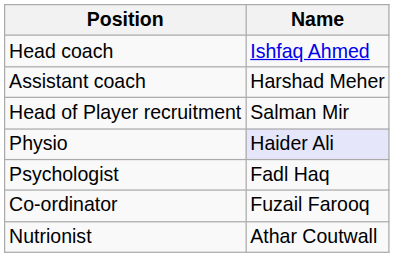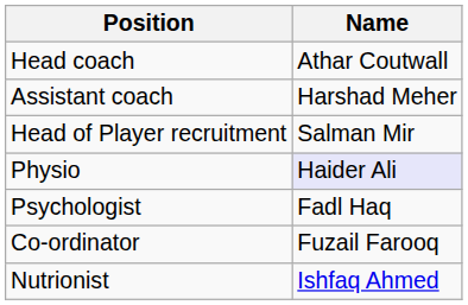Head coach | Name: Ishfaq Ahmed -> Athar Coutwall
Nutrionist | Name: Athar Coutwall -> Ishfaq Ahmed
